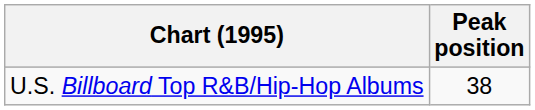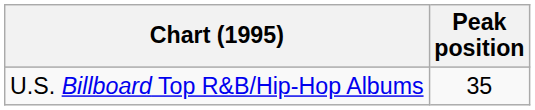U.S. Billboard Top R&B/Hip-Hop Albums | Peak position: 38 -> 35
